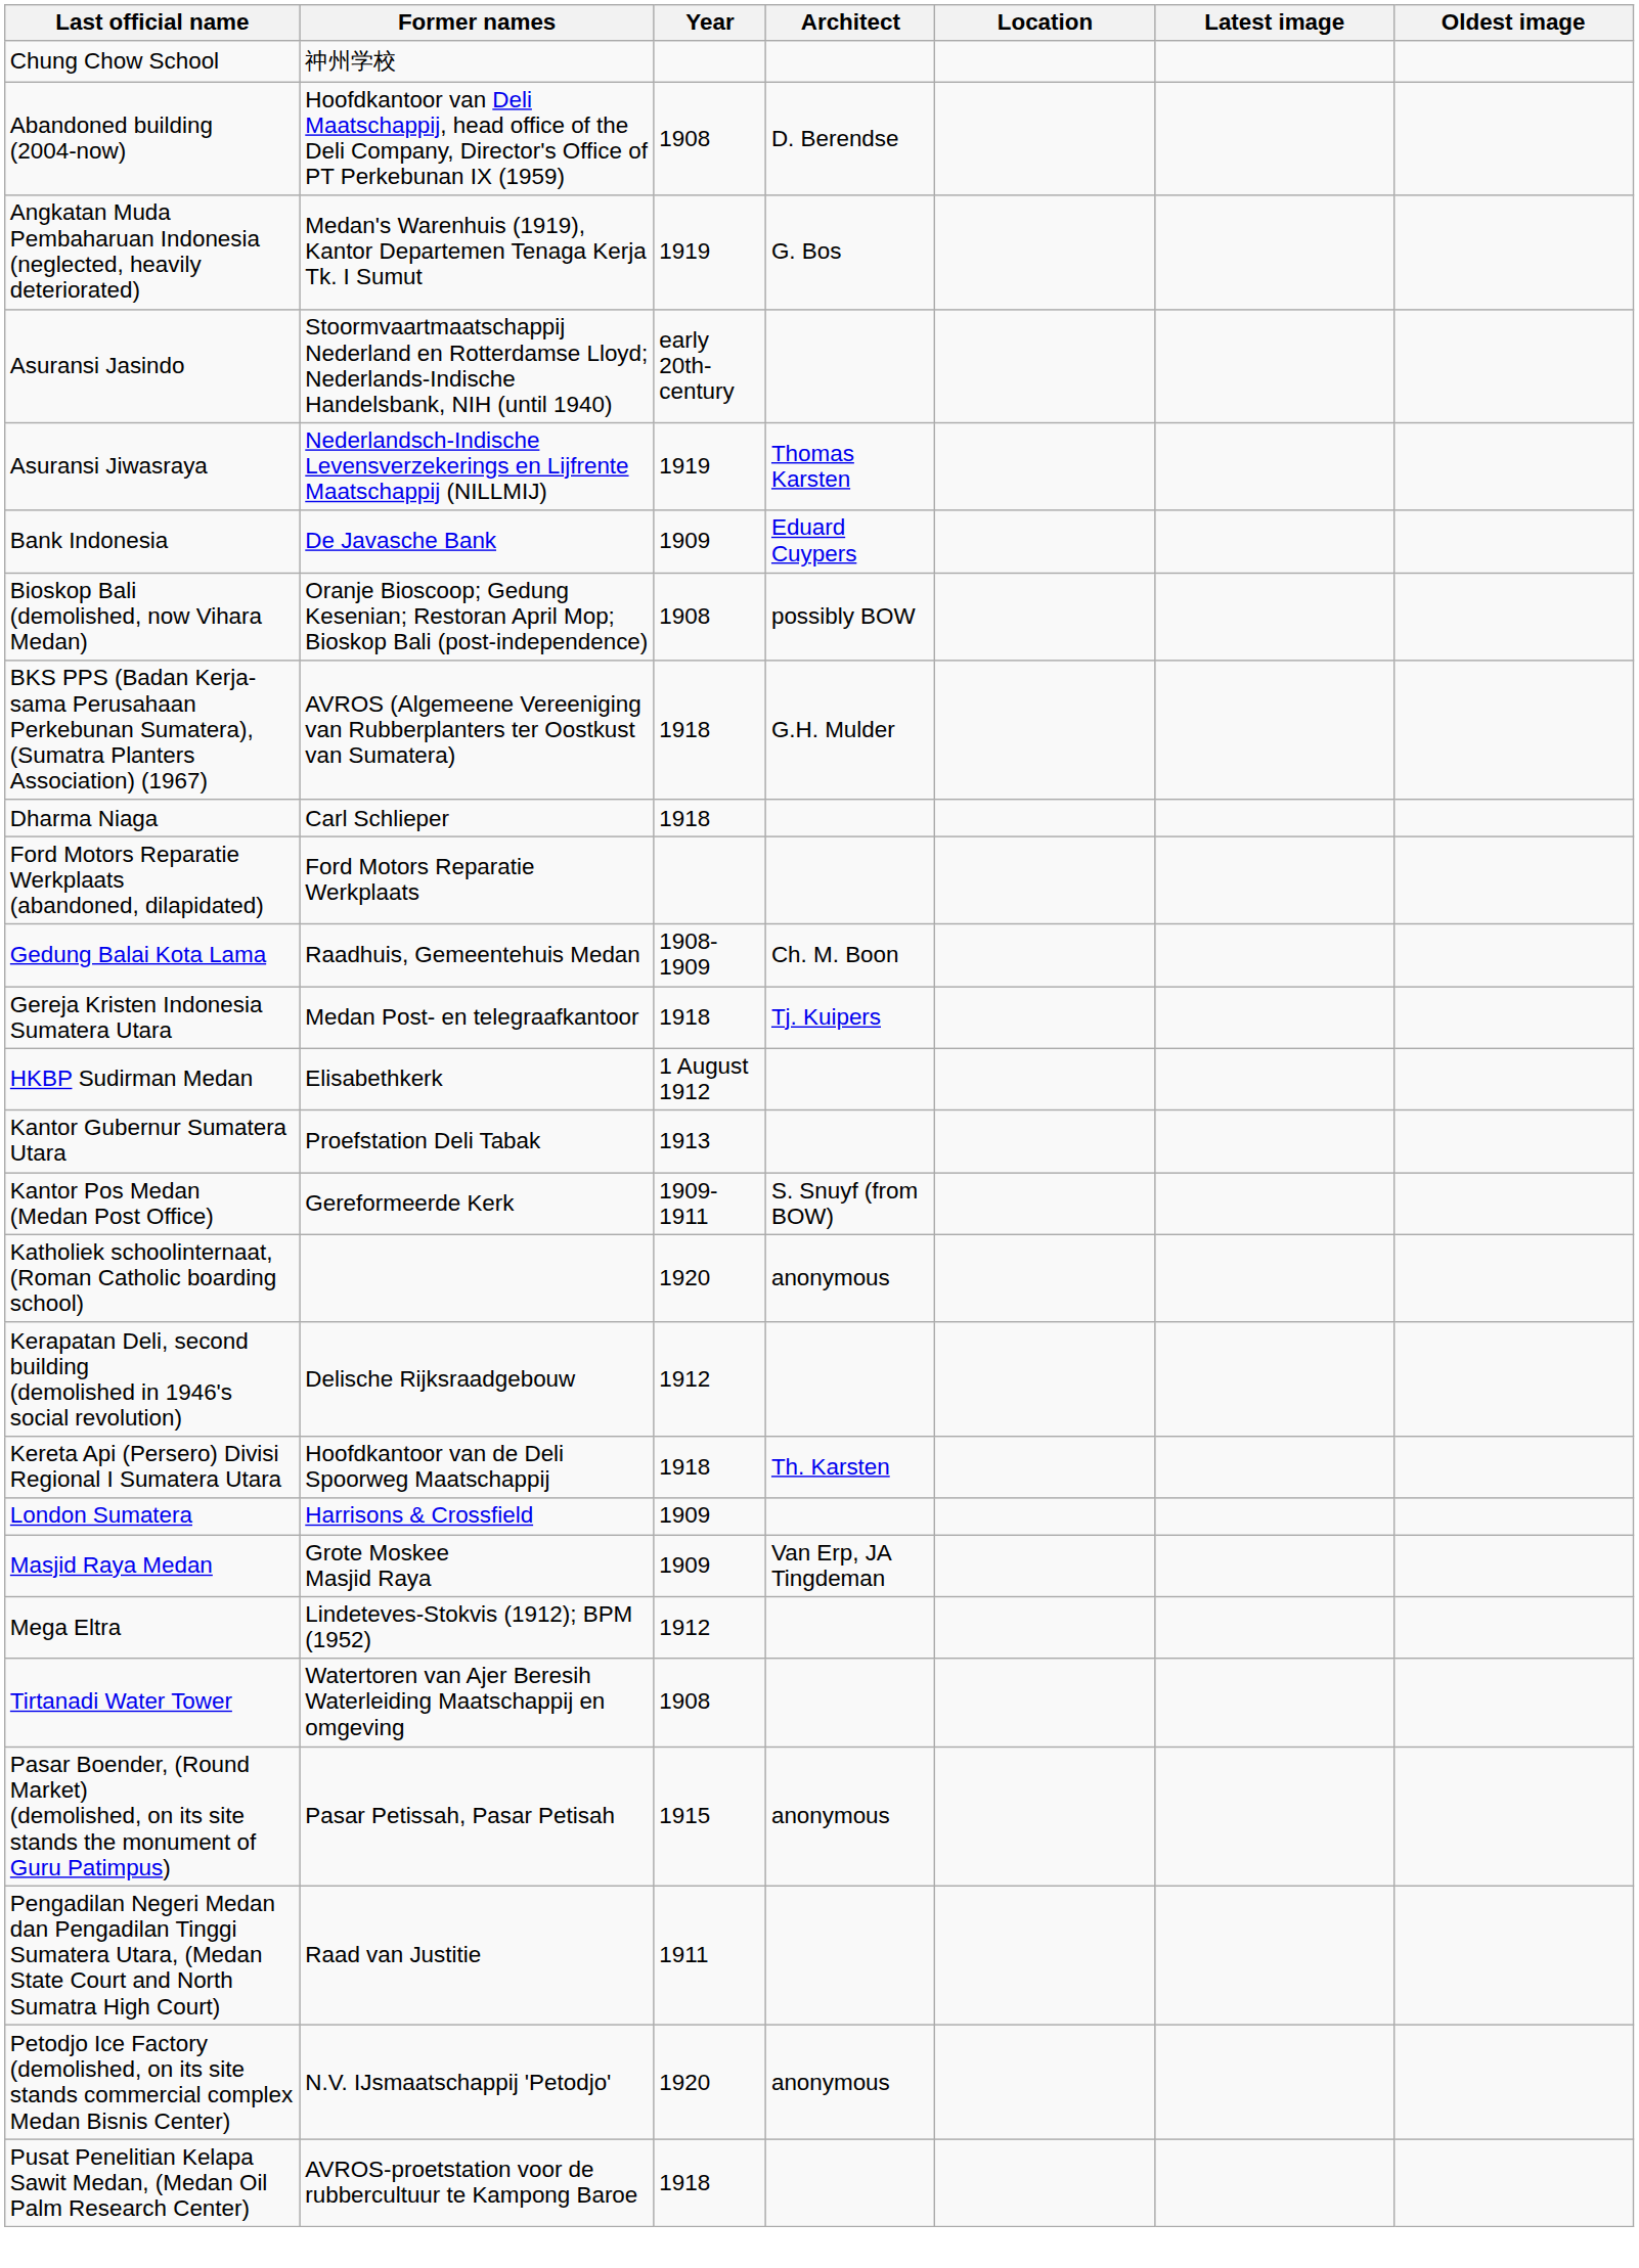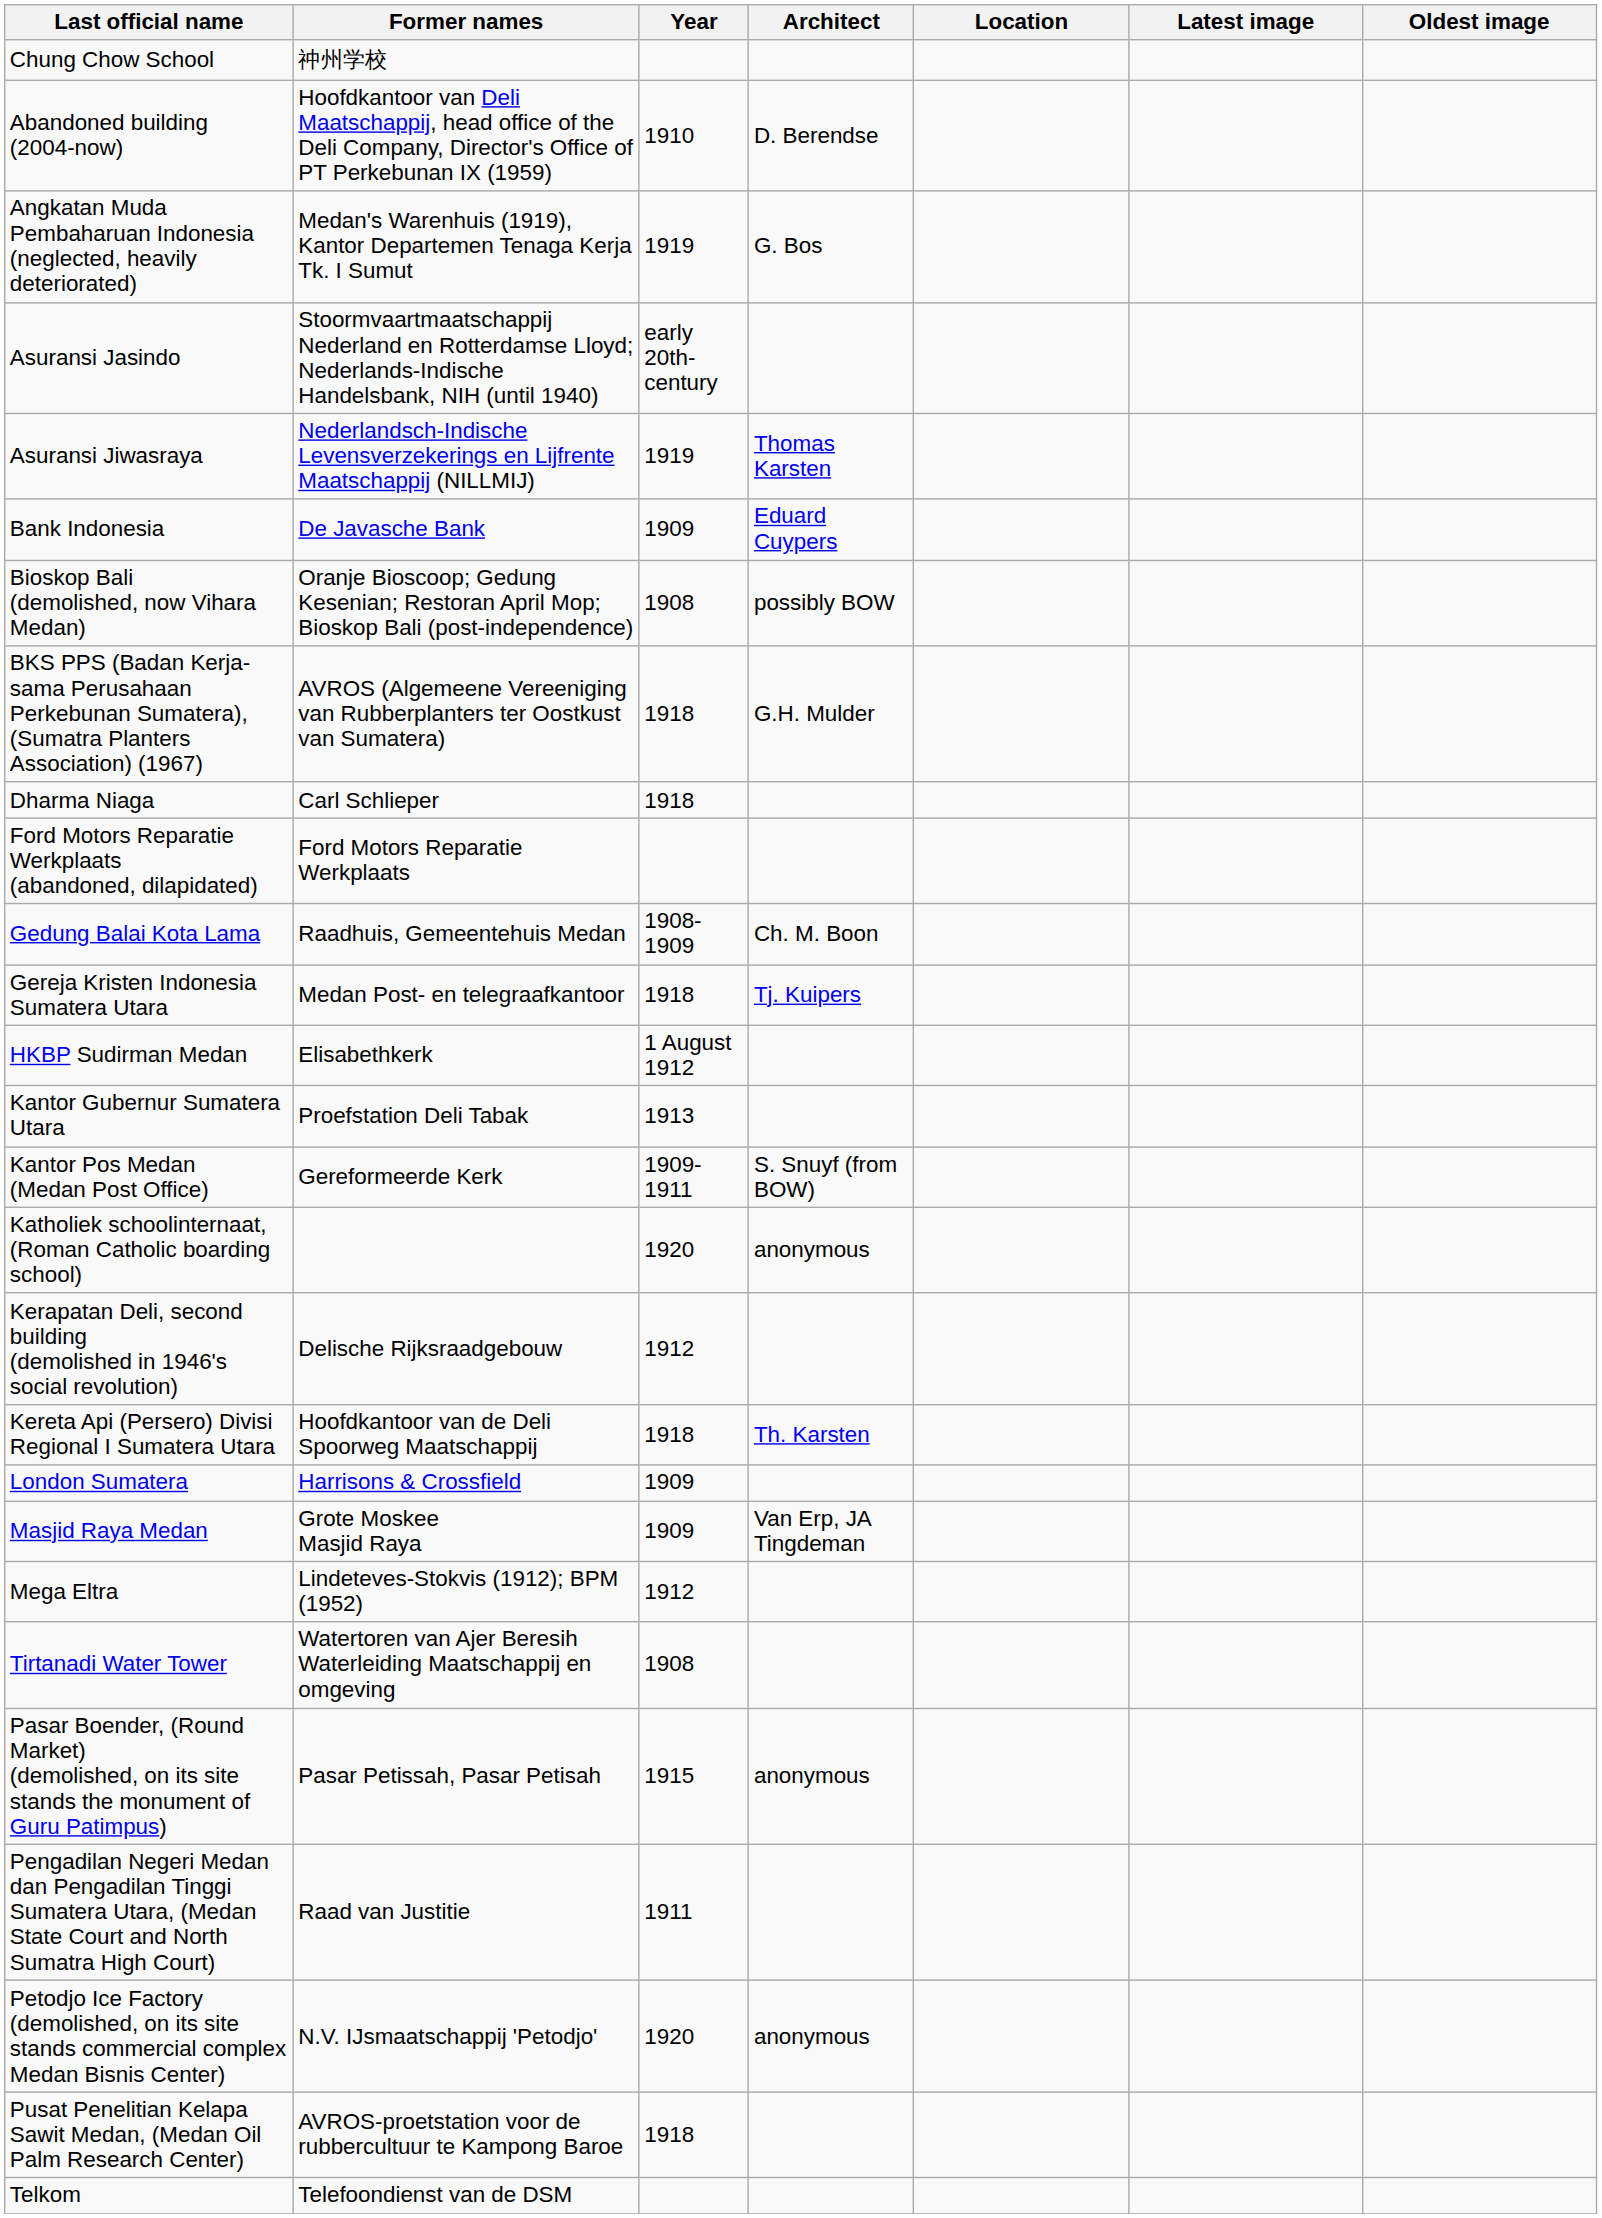Abandoned building (2004-now) | Year: 1908 -> 1910
+ row: Telkom | Telefoondienst van de DSM
